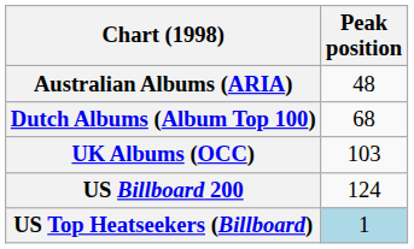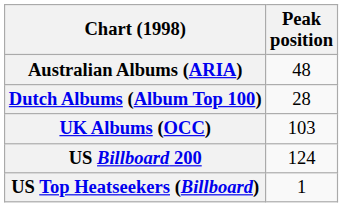Dutch Albums (Album Top 100) | Peak position: 68 -> 28
US Top Heatseekers (Billboard) | Peak position: lightblue background -> no background
